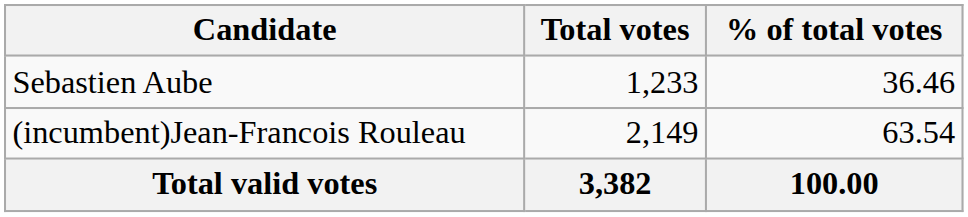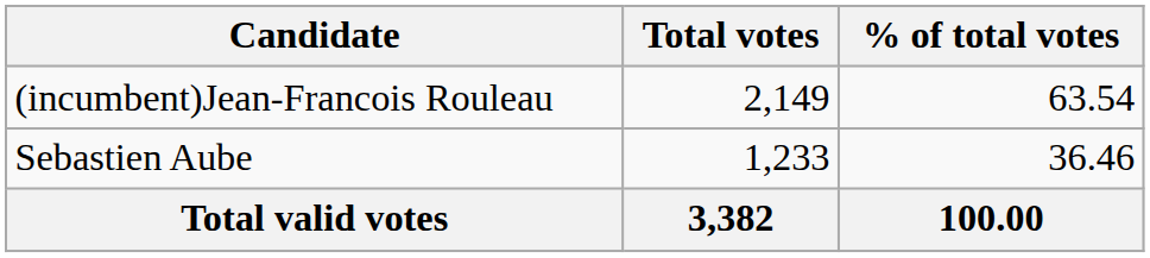rows swapped: (incumbent)Jean-Francois Rouleau <-> Sebastien Aube
